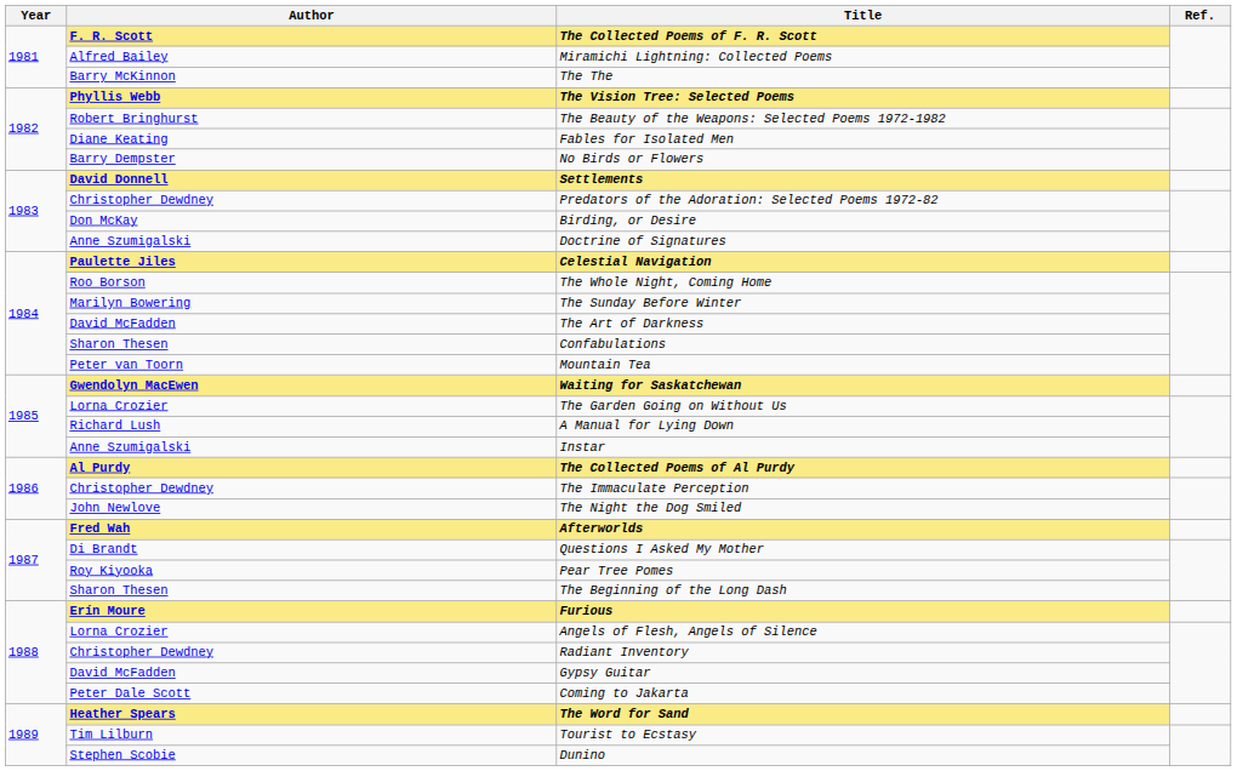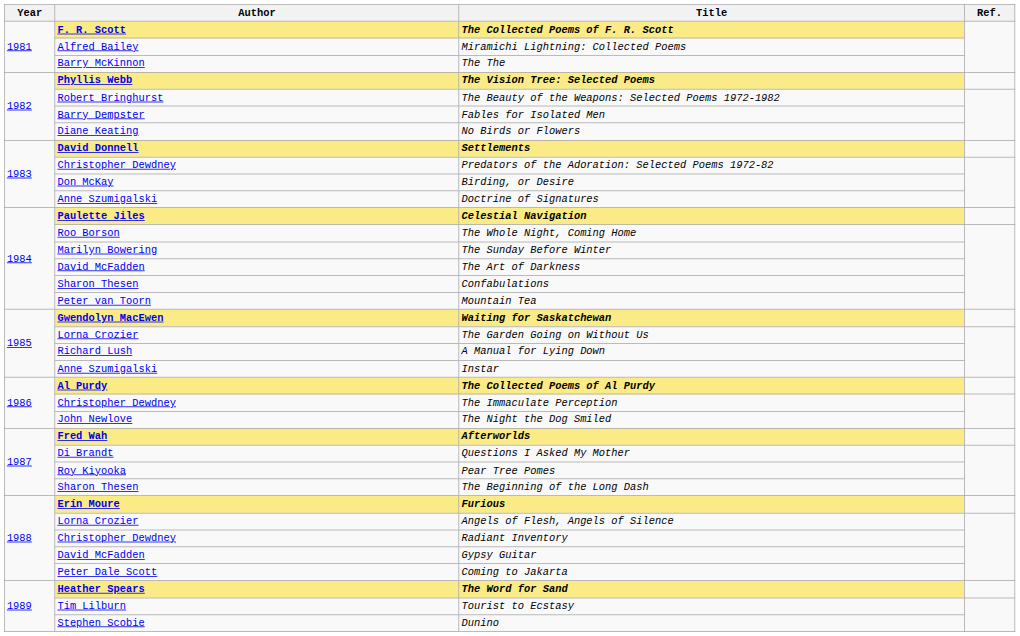Fables for Isolated Men | Author: Diane Keating -> Barry Dempster
No Birds or Flowers | Author: Barry Dempster -> Diane Keating
